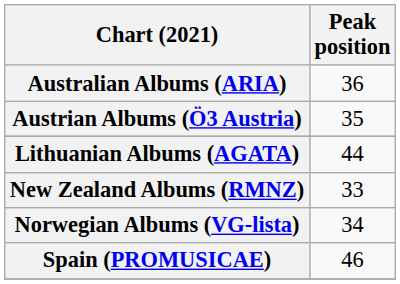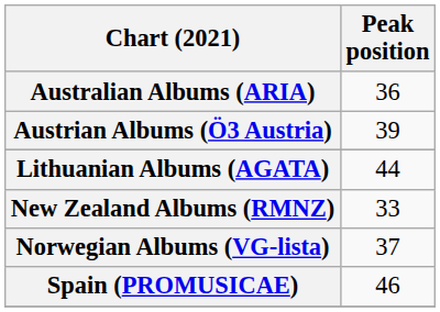Austrian Albums (Ö3 Austria) | Peak position: 35 -> 39
Norwegian Albums (VG-lista) | Peak position: 34 -> 37
